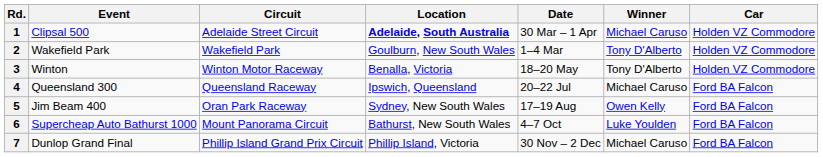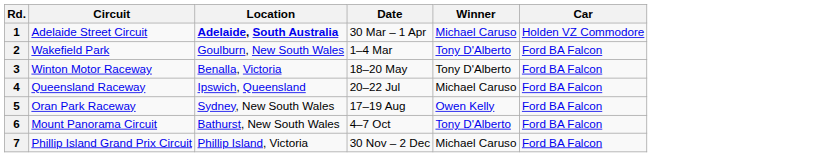- column: Event | Clipsal 500 | Wakefield Park | Winton | Queensland 300 | Jim Beam 400 | Supercheap Auto Bathurst 1000 | Dunlop Grand Final
2 | Car: Holden VZ Commodore -> Ford BA Falcon
3 | Car: Holden VZ Commodore -> Ford BA Falcon
6 | Winner: Luke Youlden -> Tony D'Alberto
